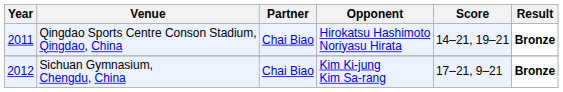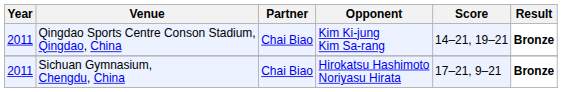Qingdao Sports Centre Conson Stadium, Qingdao, China | Opponent: Hirokatsu Hashimoto Noriyasu Hirata -> Kim Ki-jung Kim Sa-rang
Sichuan Gymnasium, Chengdu, China | Year: 2012 -> 2011
Sichuan Gymnasium, Chengdu, China | Opponent: Kim Ki-jung Kim Sa-rang -> Hirokatsu Hashimoto Noriyasu Hirata
